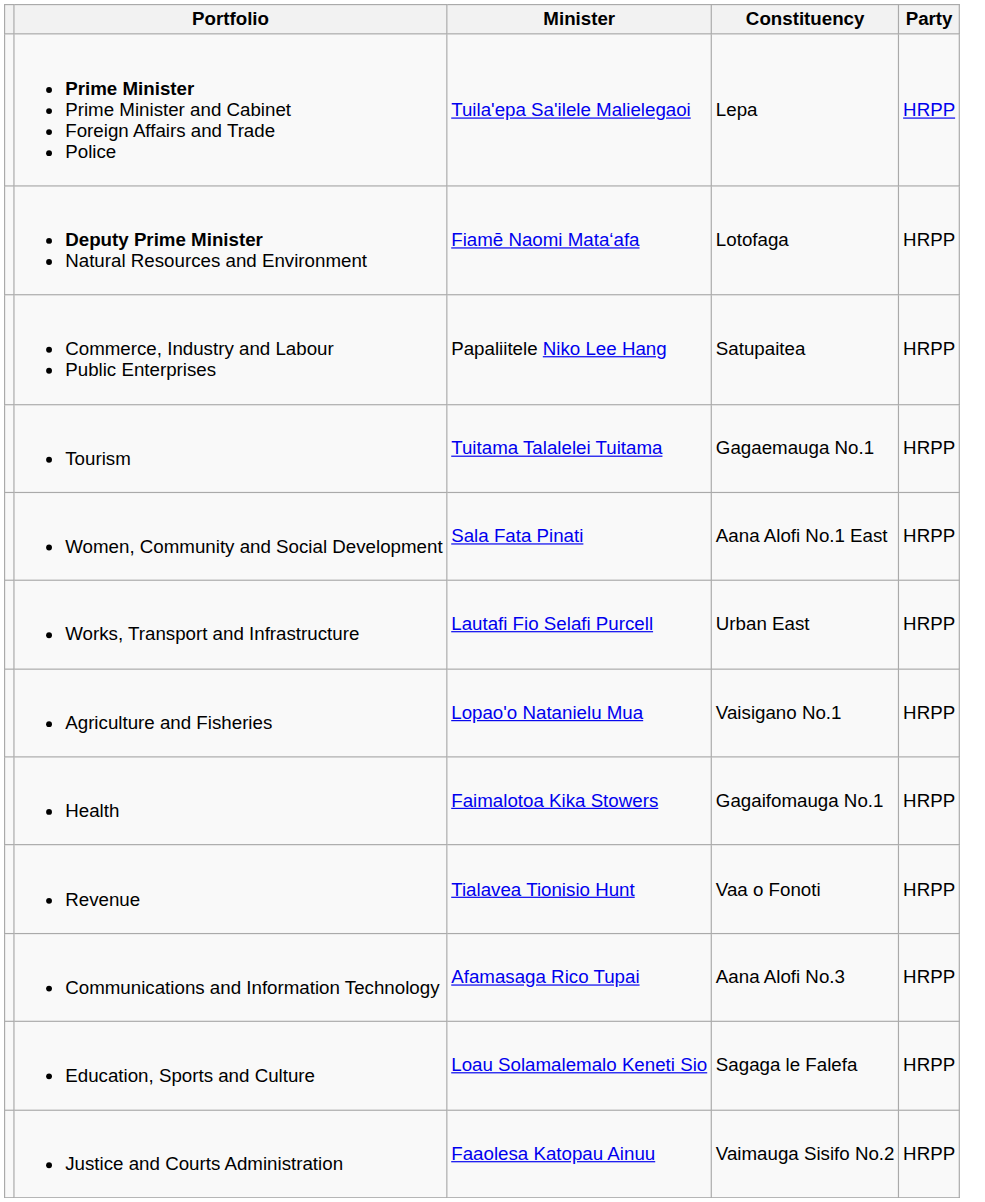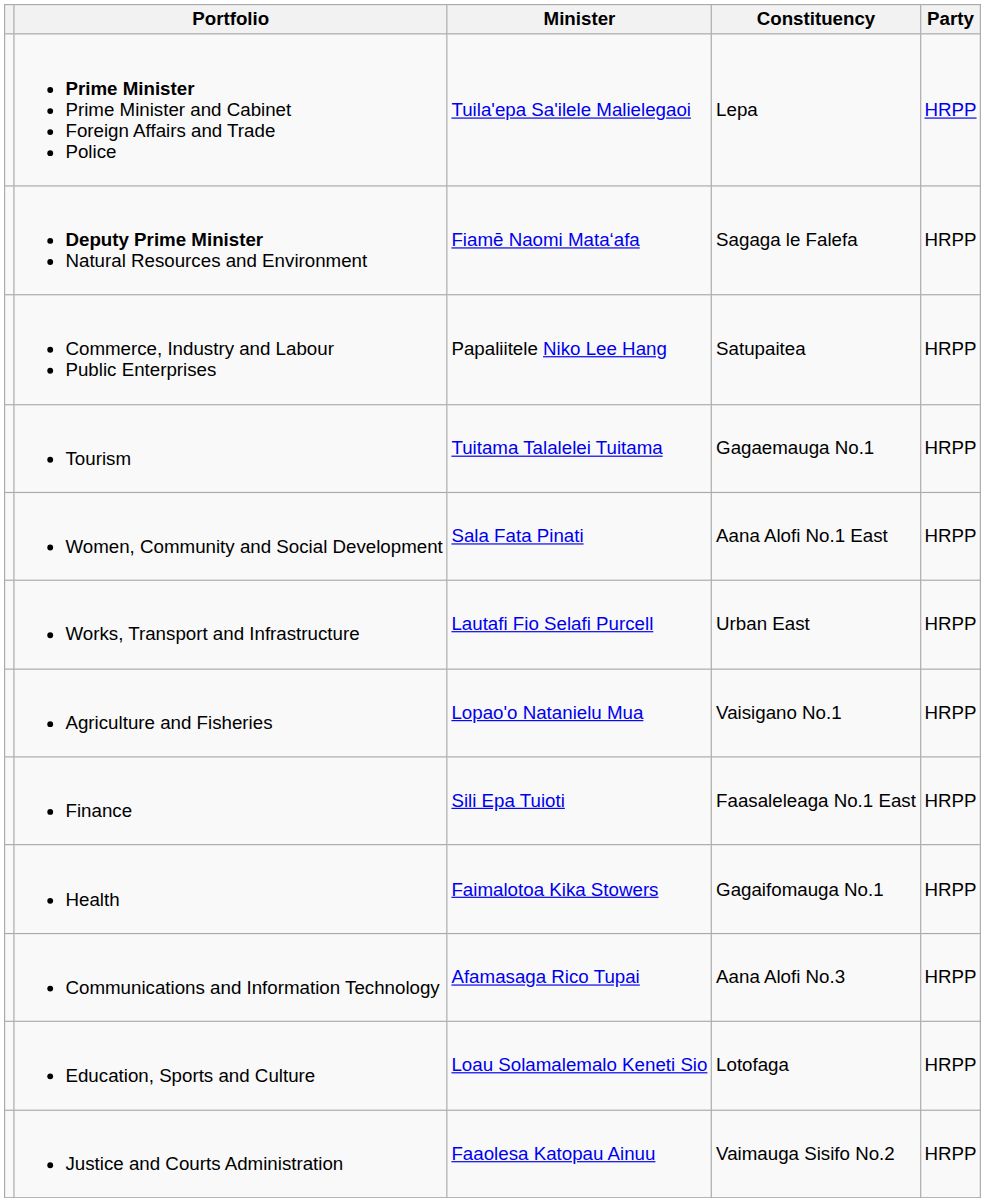Deputy Prime Minister Natural Resources and Environment | Constituency: Lotofaga -> Sagaga le Falefa
+ row: Finance | Sili Epa Tuioti | Faasaleleaga No.1 East | HRPP
- row: Revenue | Tialavea Tionisio Hunt | Vaa o Fonoti | HRPP
Education, Sports and Culture | Constituency: Sagaga le Falefa -> Lotofaga
